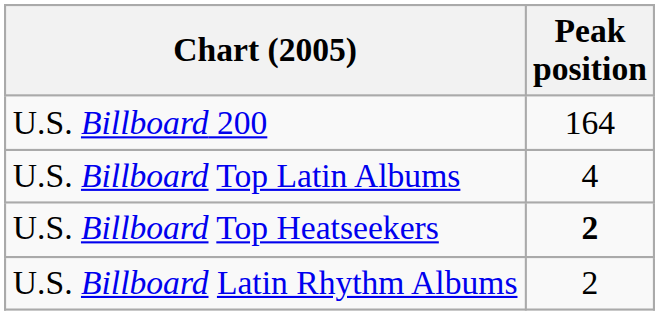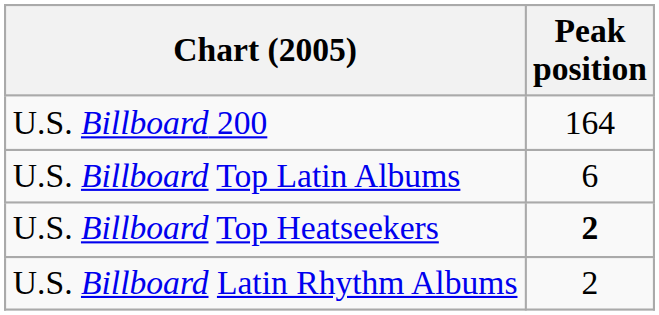U.S. Billboard Top Latin Albums | Peak position: 4 -> 6
